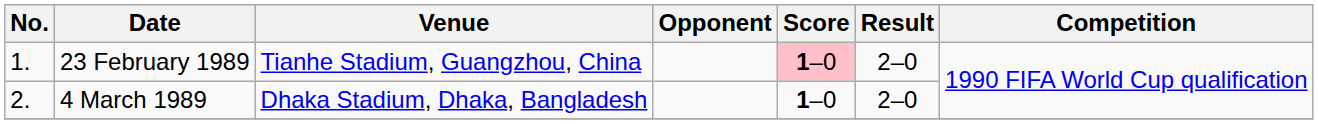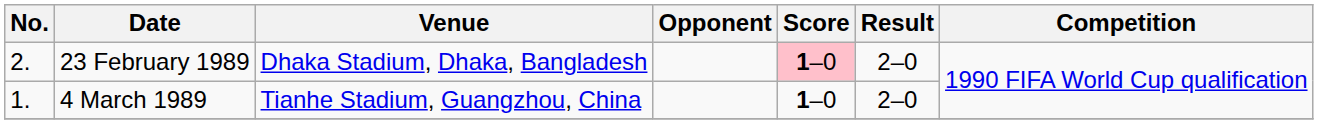23 February 1989 | No.: 1. -> 2.
23 February 1989 | Venue: Tianhe Stadium, Guangzhou, China -> Dhaka Stadium, Dhaka, Bangladesh
4 March 1989 | No.: 2. -> 1.
4 March 1989 | Venue: Dhaka Stadium, Dhaka, Bangladesh -> Tianhe Stadium, Guangzhou, China
